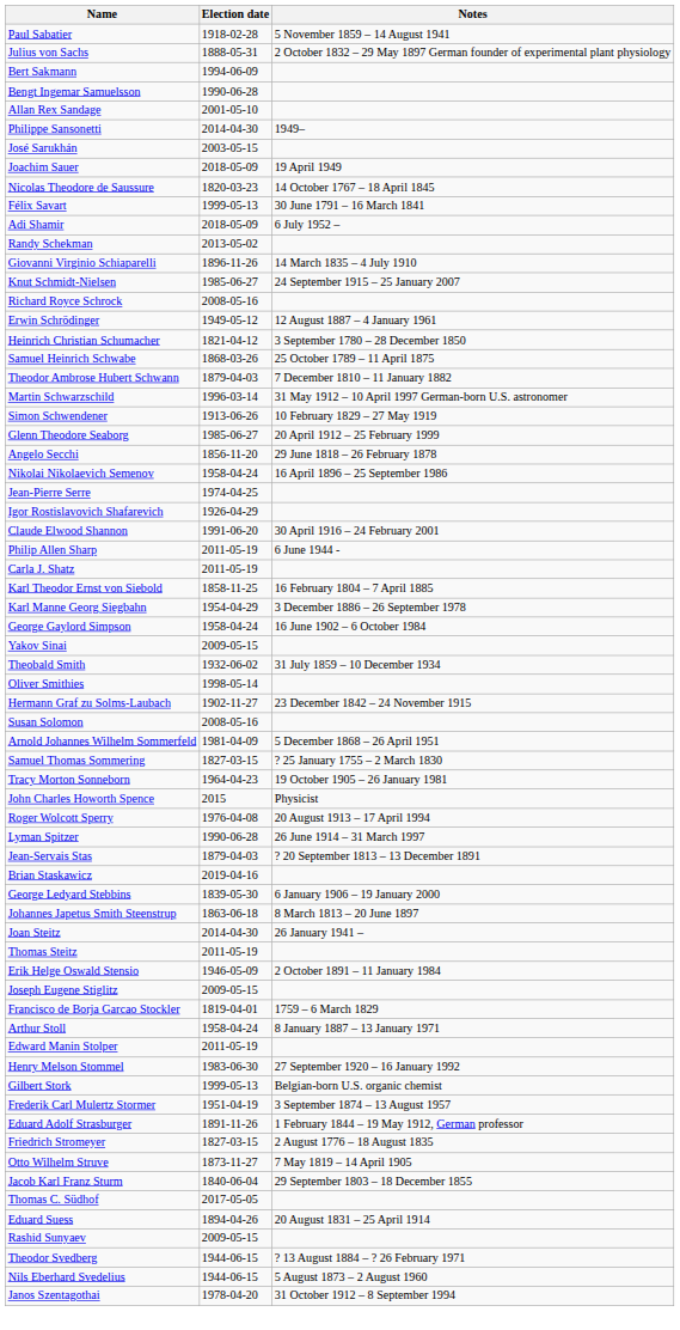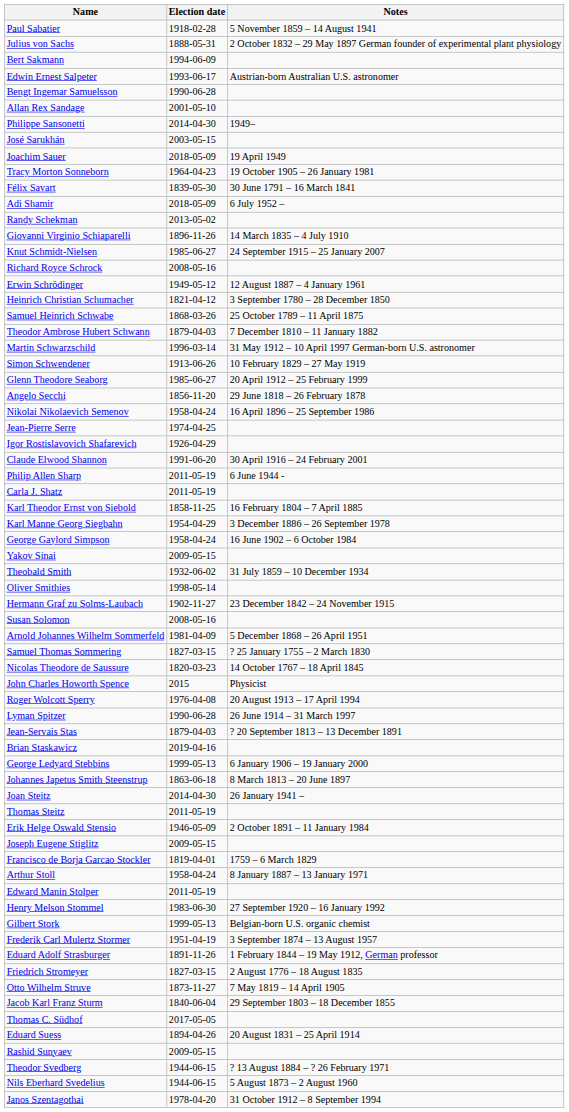+ row: Edwin Ernest Salpeter | 1993-06-17 | Austrian-born Australian U.S. astronomer
rows swapped: Nicolas Theodore de Saussure <-> Tracy Morton Sonneborn
Félix Savart | Election date: 1999-05-13 -> 1839-05-30
George Ledyard Stebbins | Election date: 1839-05-30 -> 1999-05-13
